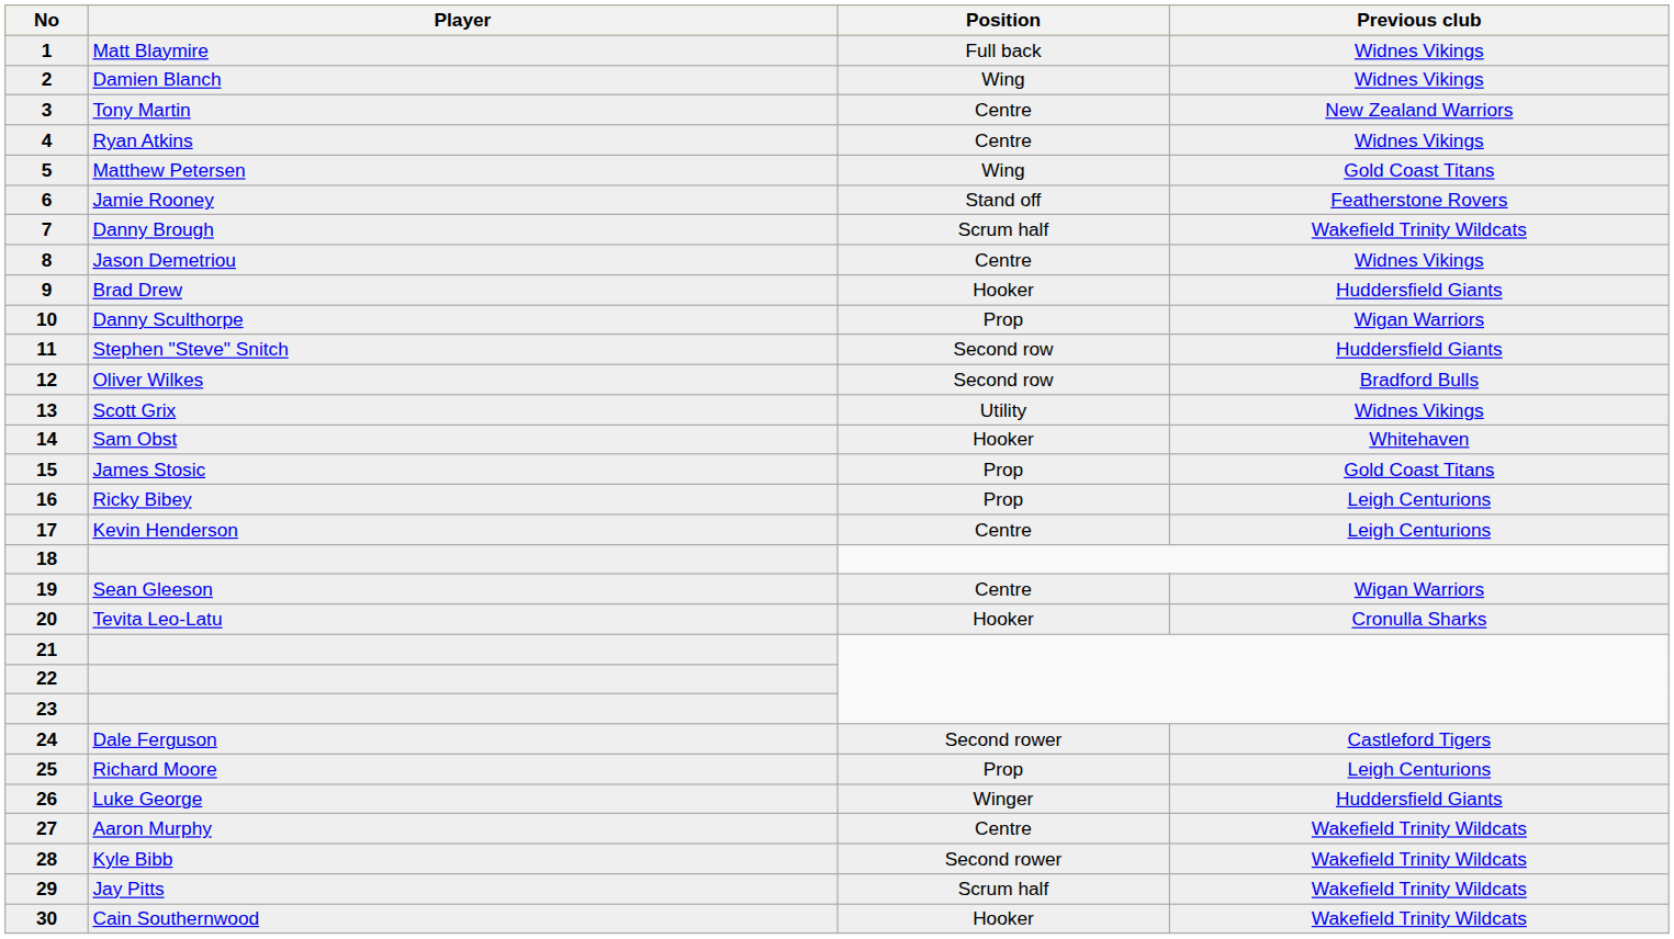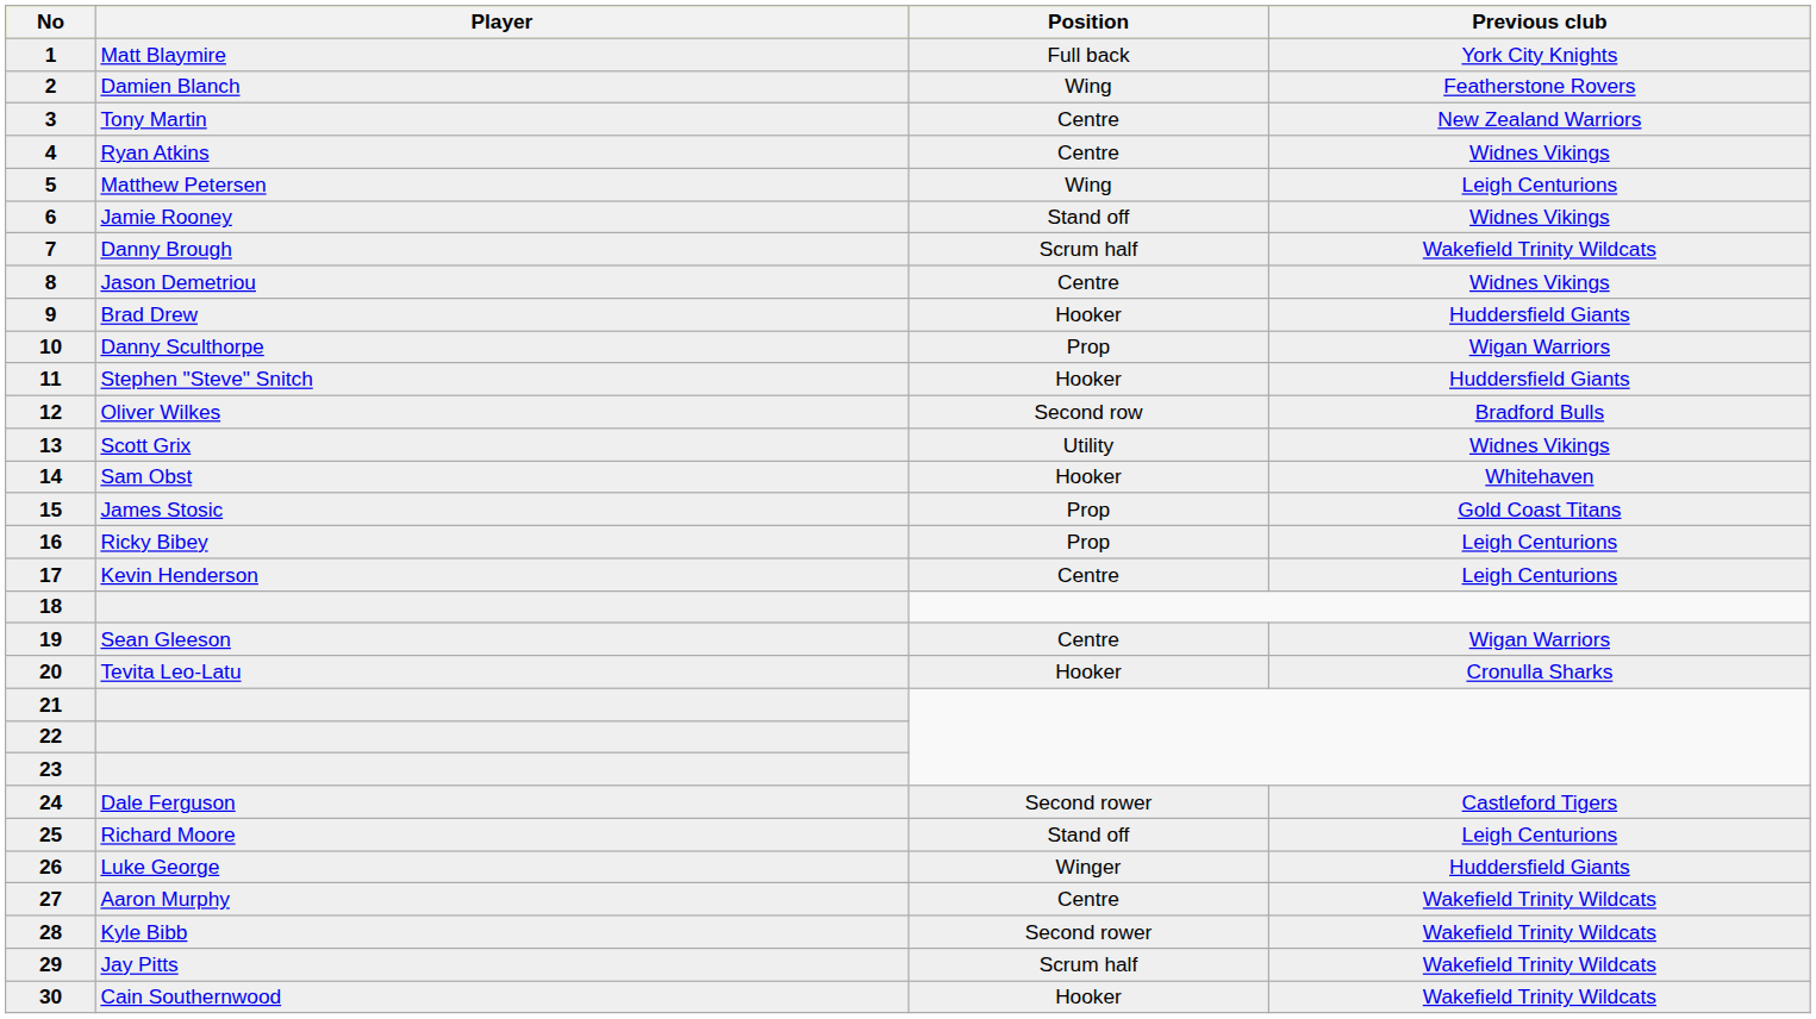Matt Blaymire | Previous club: Widnes Vikings -> York City Knights
Damien Blanch | Previous club: Widnes Vikings -> Featherstone Rovers
Matthew Petersen | Previous club: Gold Coast Titans -> Leigh Centurions
Jamie Rooney | Previous club: Featherstone Rovers -> Widnes Vikings
Stephen "Steve" Snitch | Position: Second row -> Hooker
Richard Moore | Position: Prop -> Stand off
